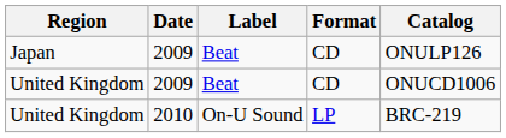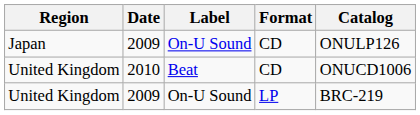Japan | Label: Beat -> On-U Sound
United Kingdom / CD | Date: 2009 -> 2010
United Kingdom / LP | Date: 2010 -> 2009
